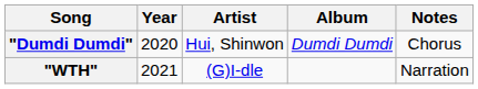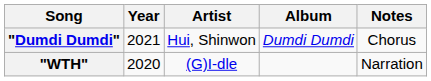"Dumdi Dumdi" | Year: 2020 -> 2021
"WTH" | Year: 2021 -> 2020
